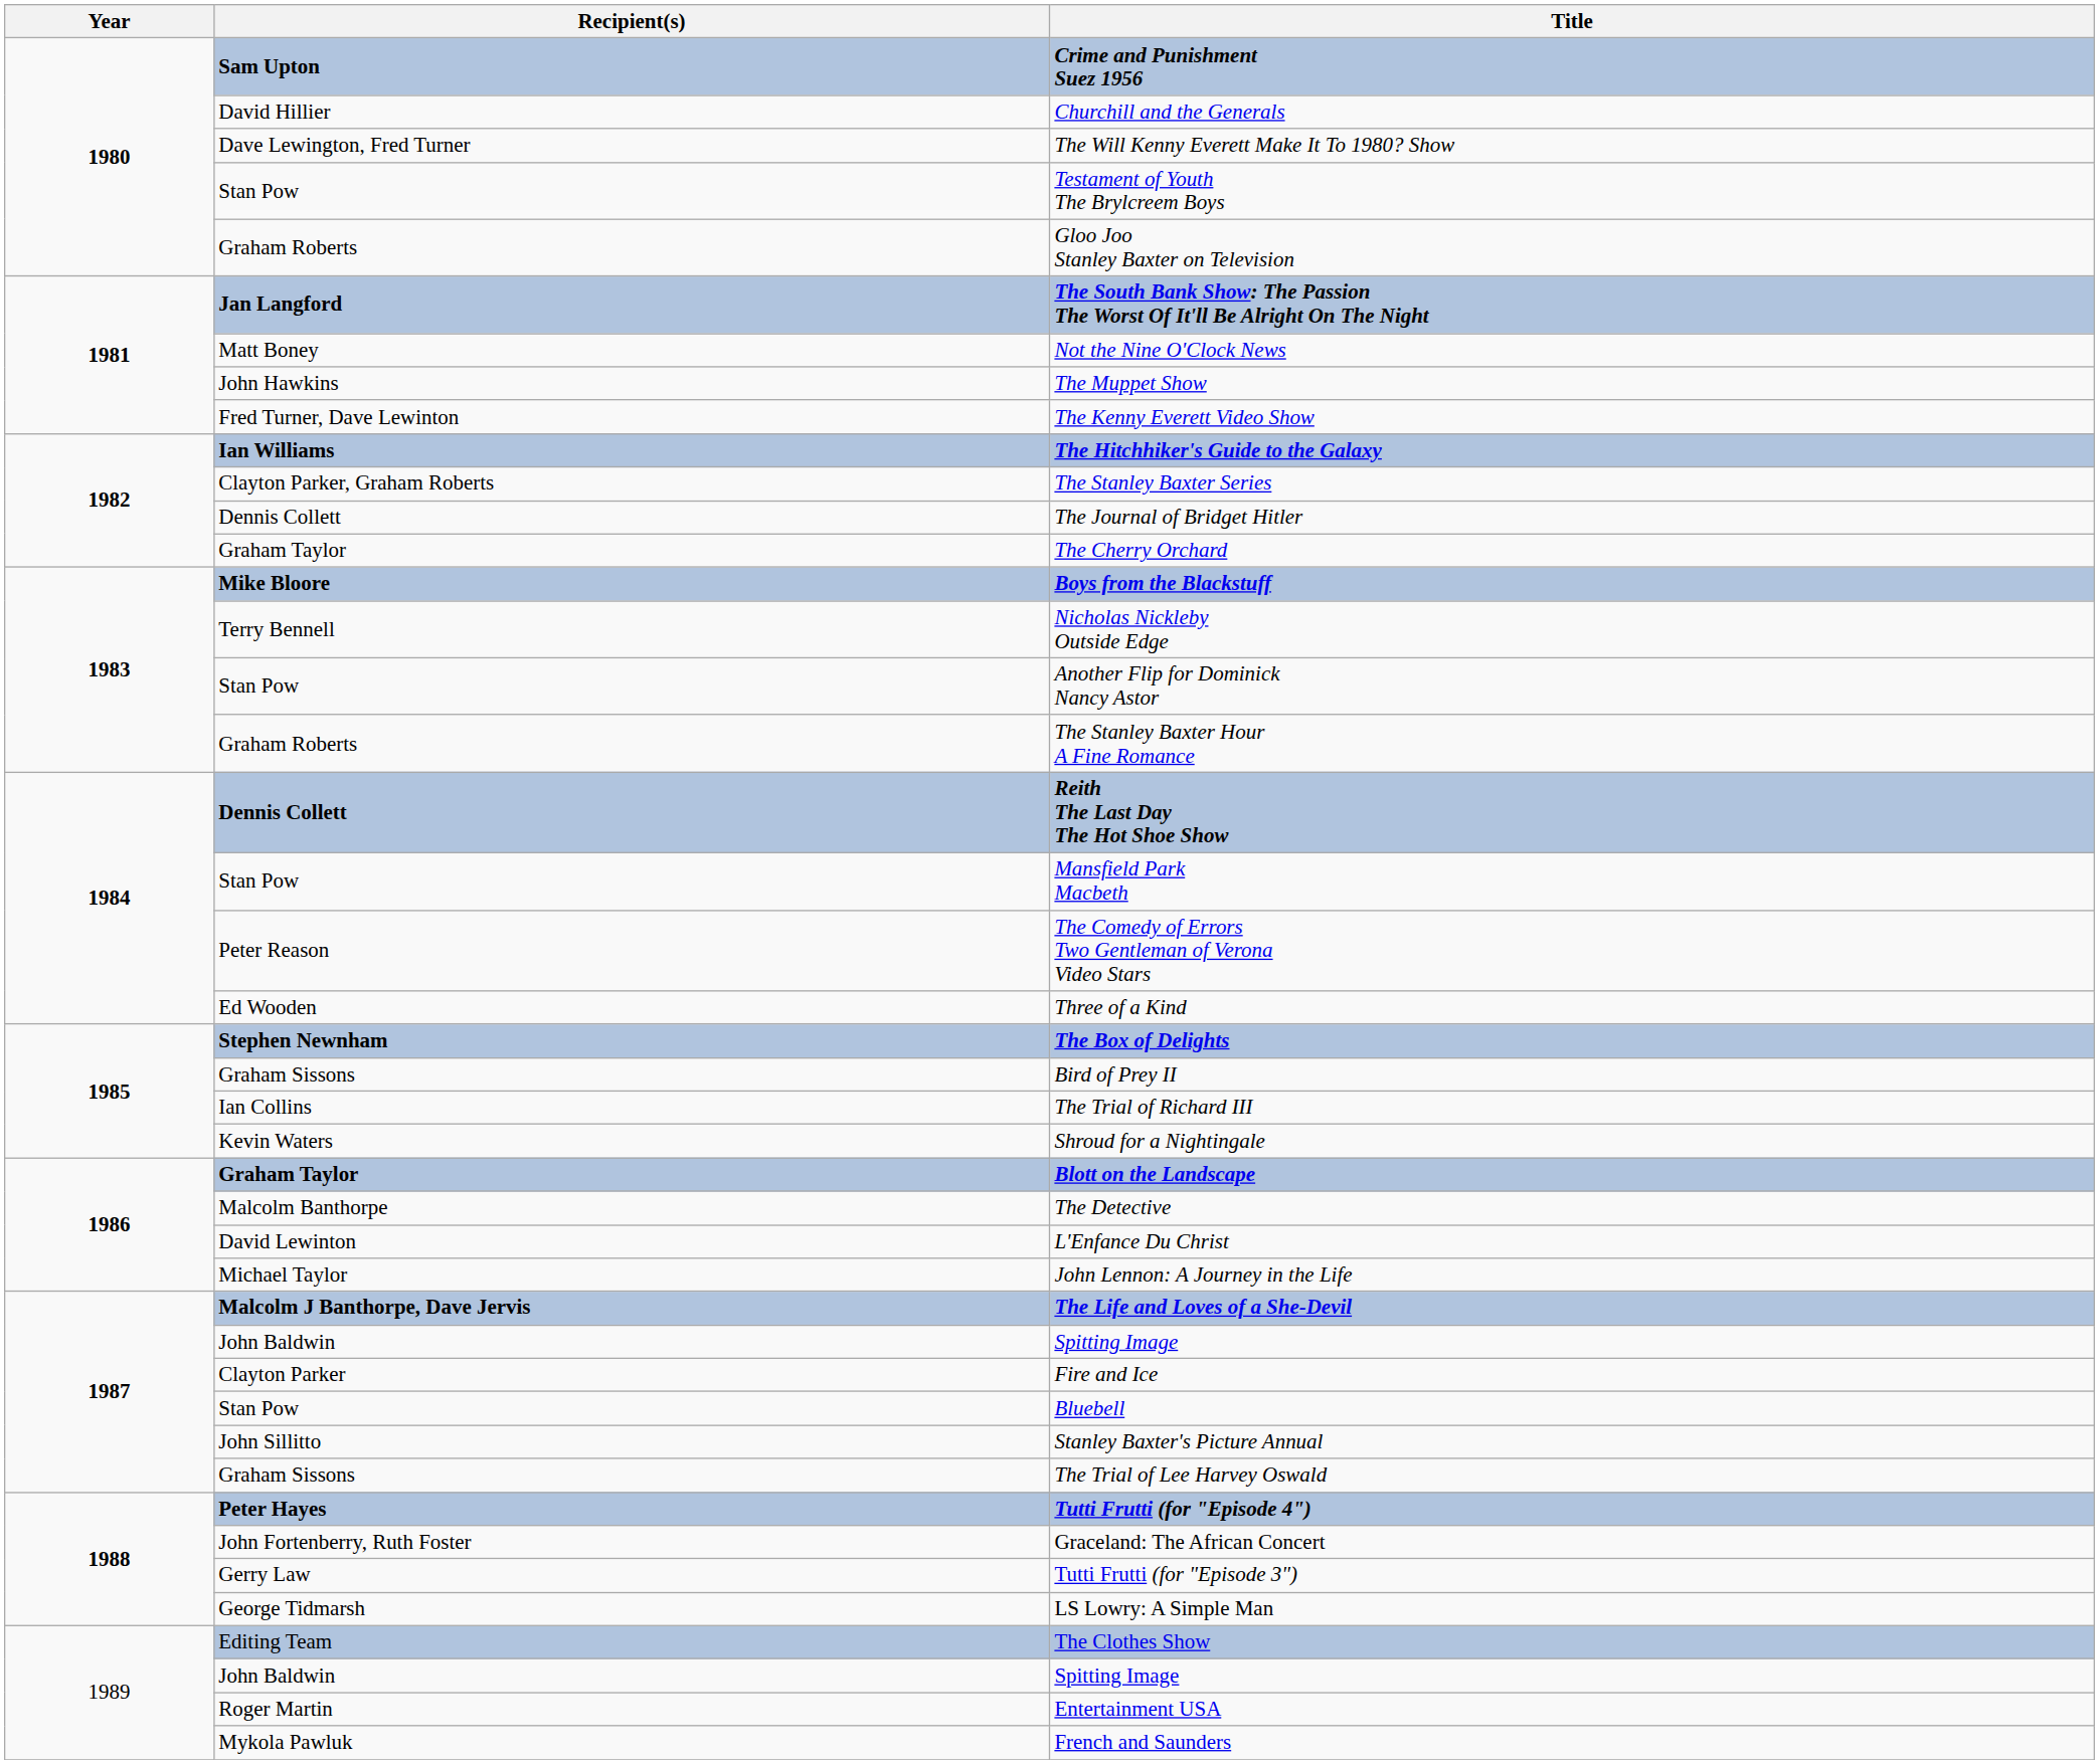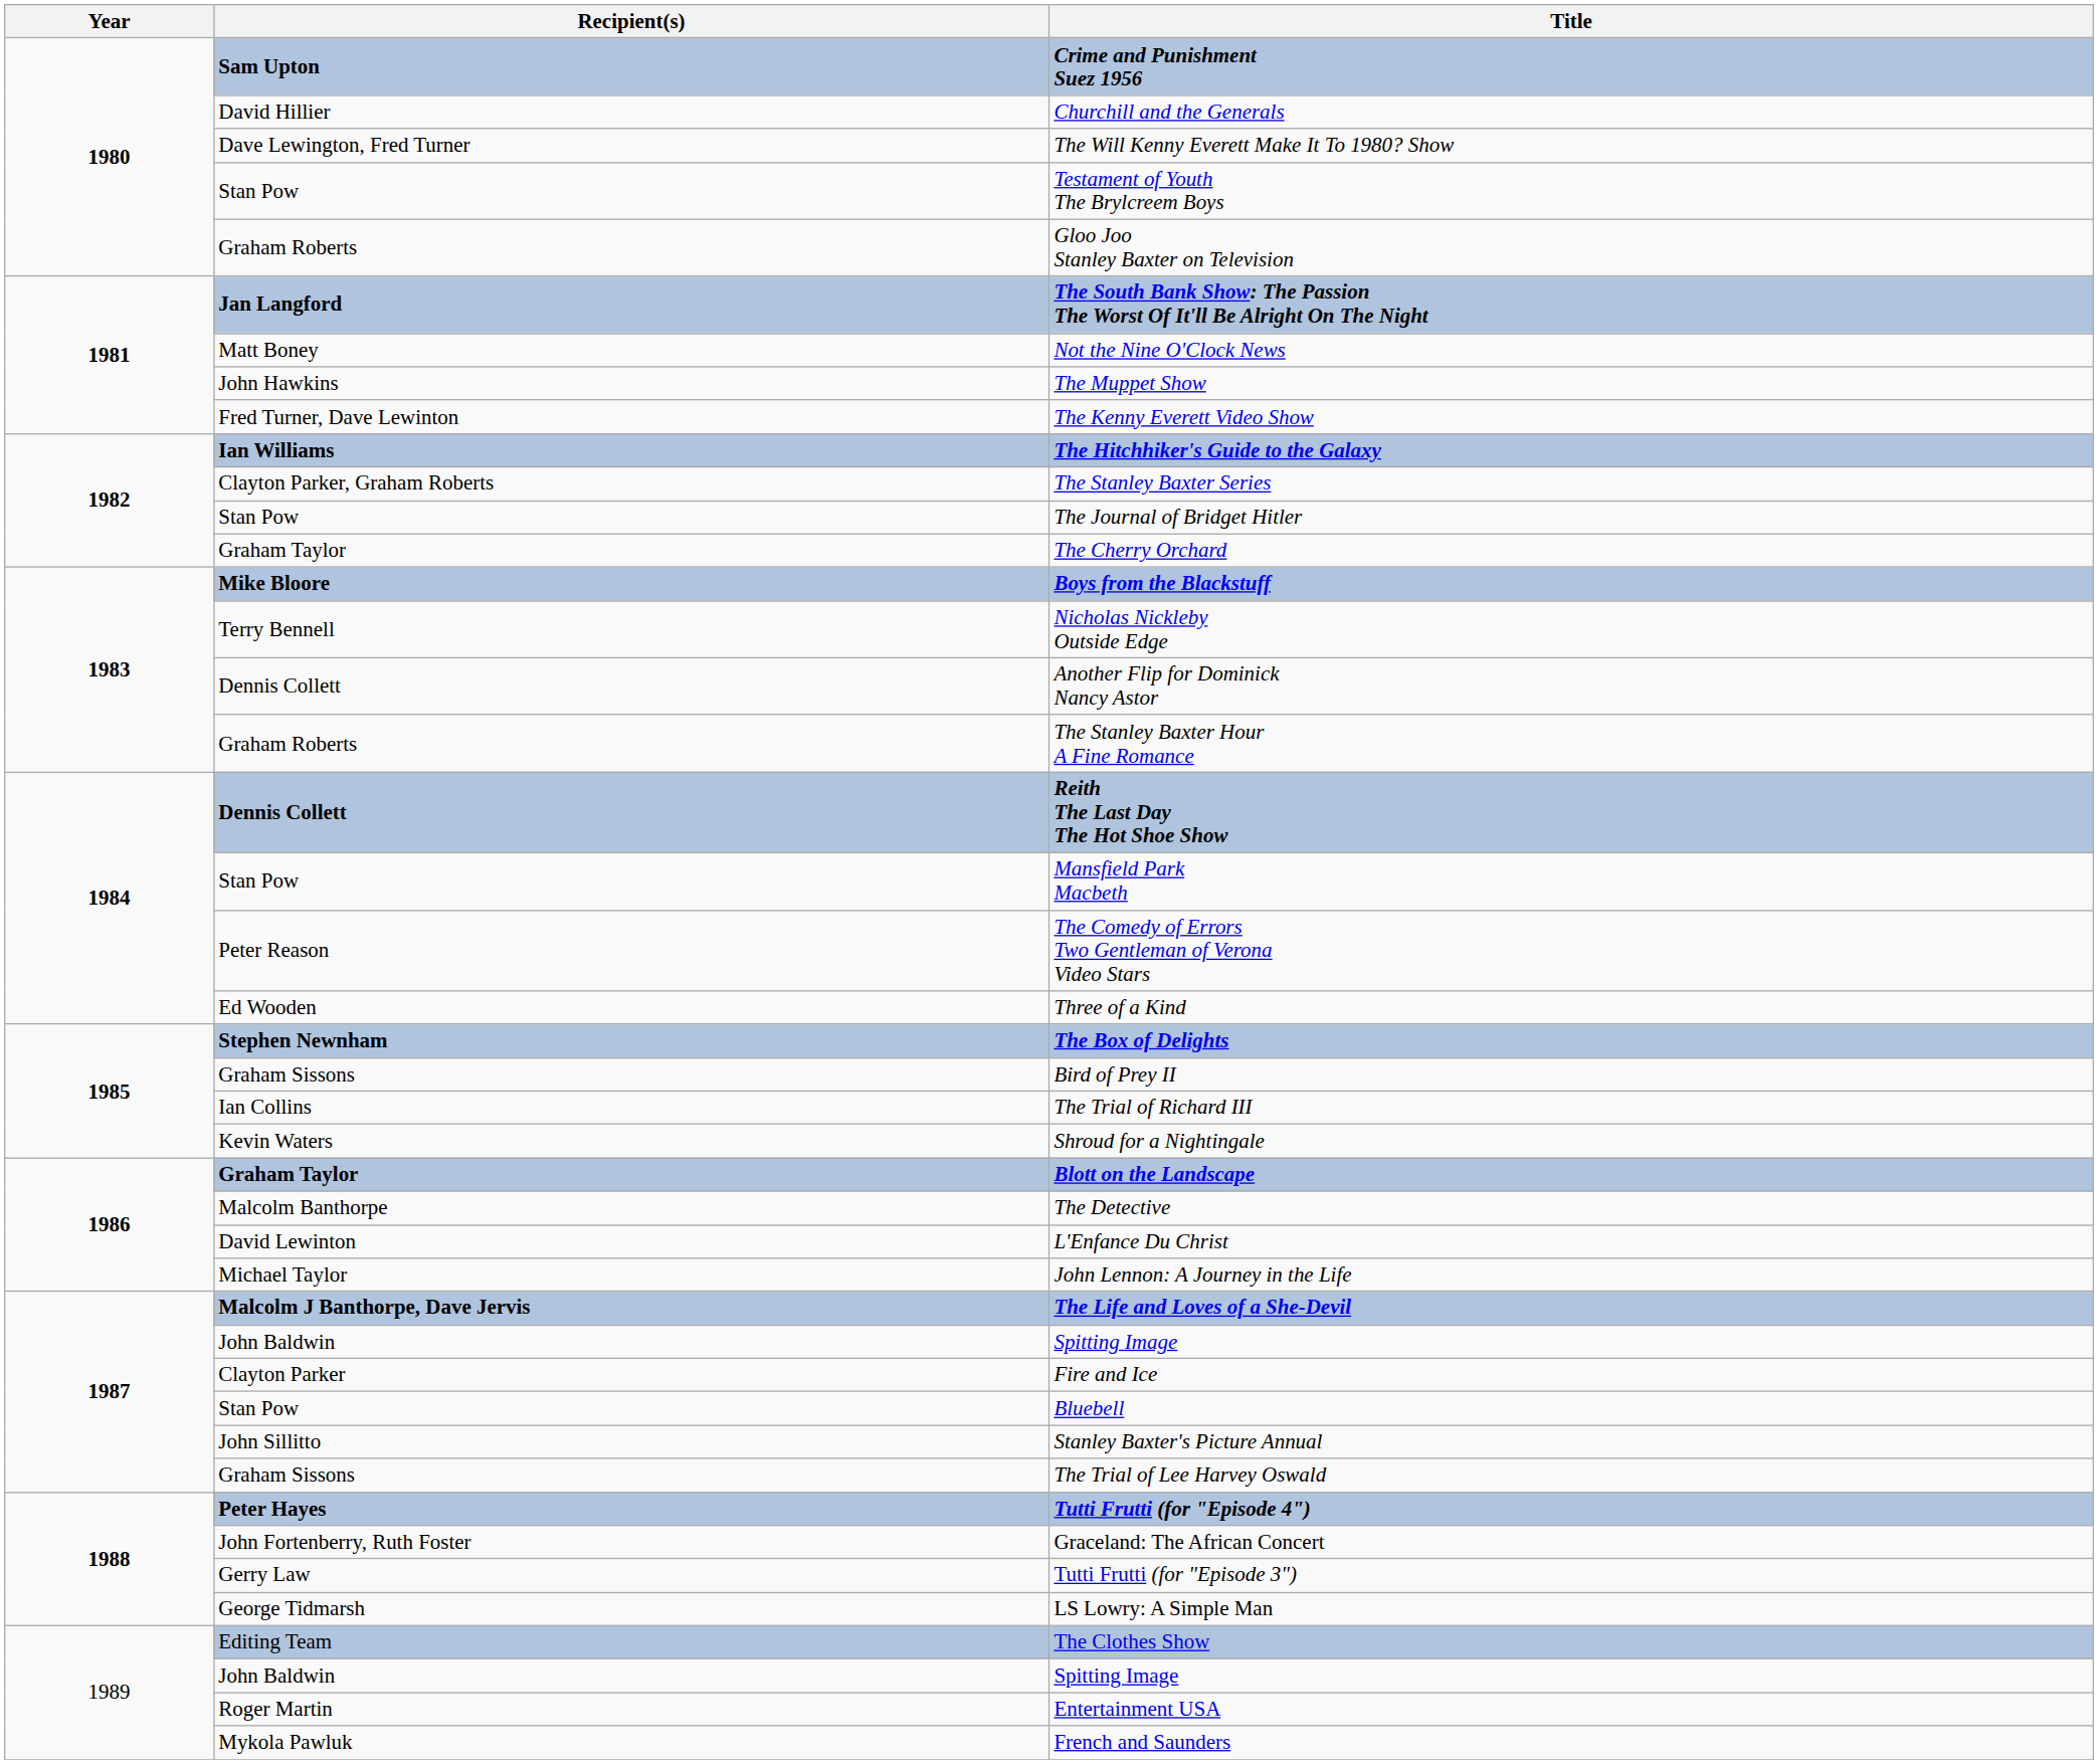The Journal of Bridget Hitler | Recipient(s): Dennis Collett -> Stan Pow
Another Flip for Dominick Nancy Astor | Recipient(s): Stan Pow -> Dennis Collett
